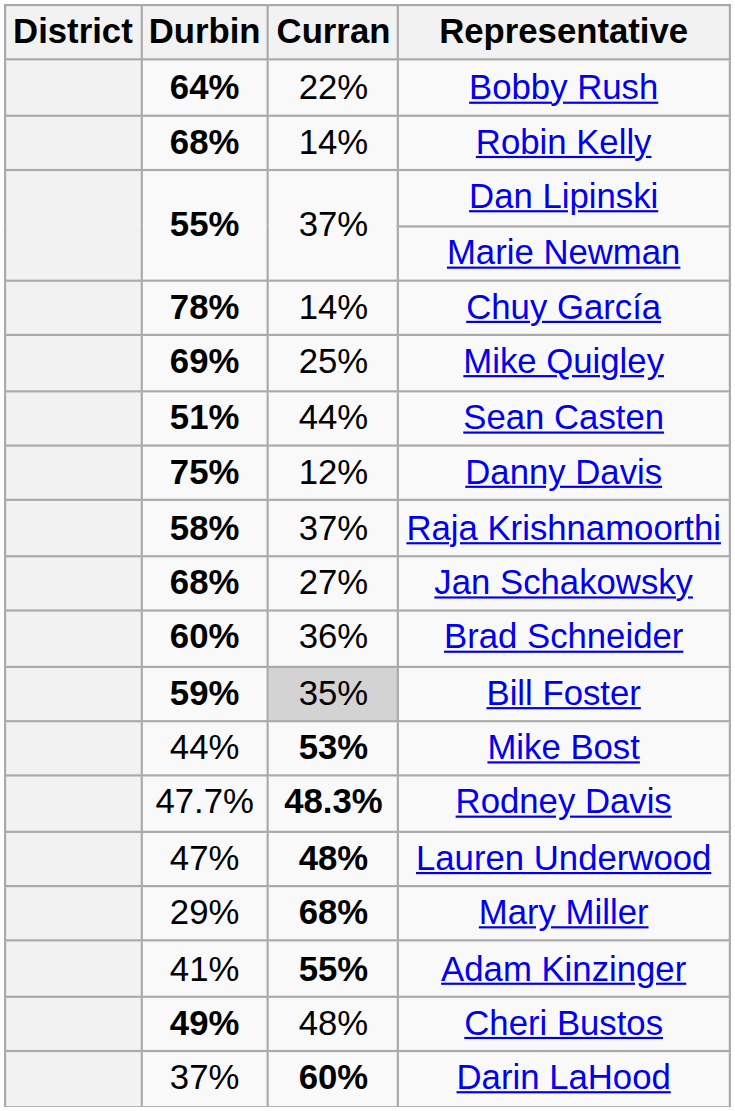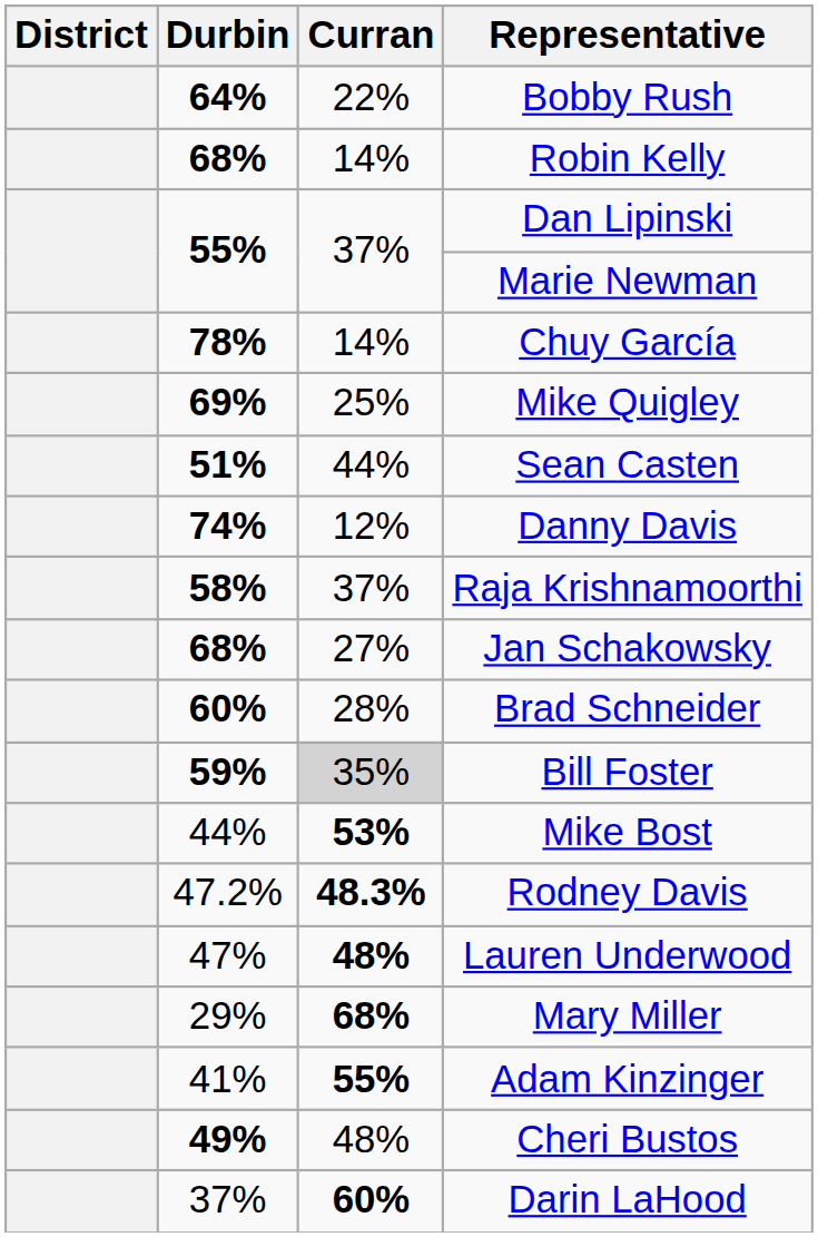Danny Davis | Durbin: 75% -> 74%
Brad Schneider | Curran: 36% -> 28%
Rodney Davis | Durbin: 47.7% -> 47.2%
